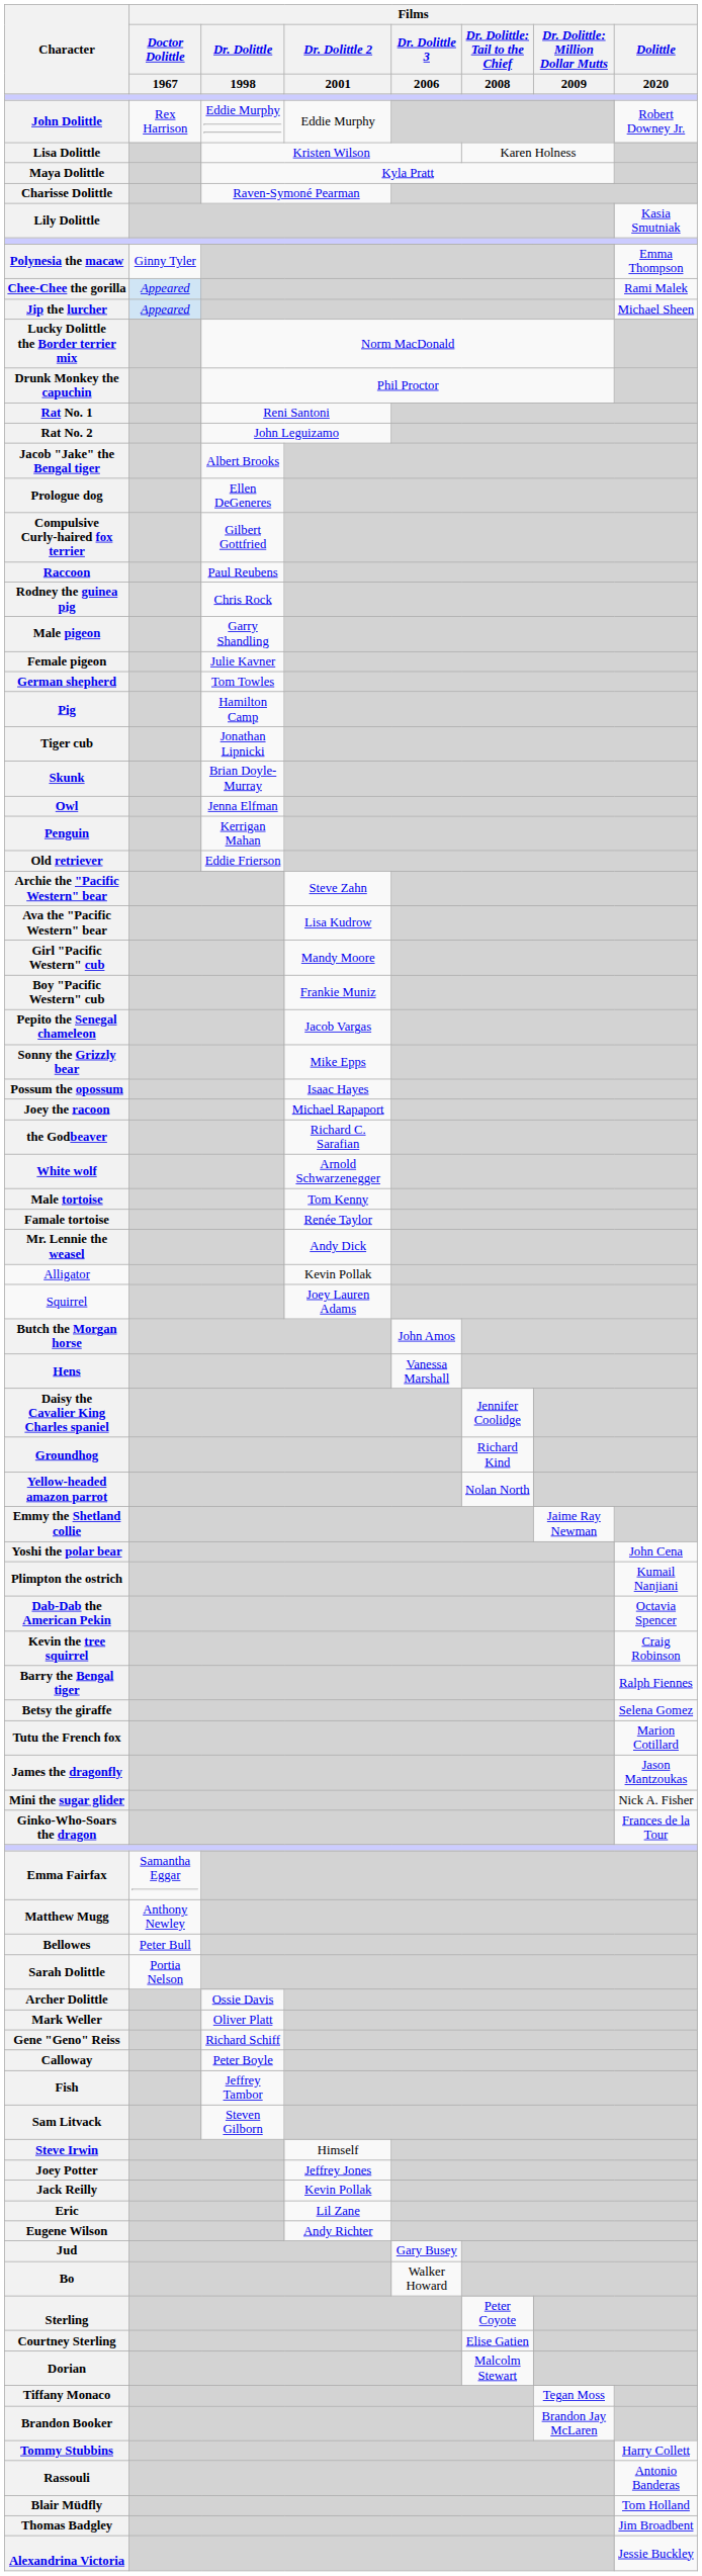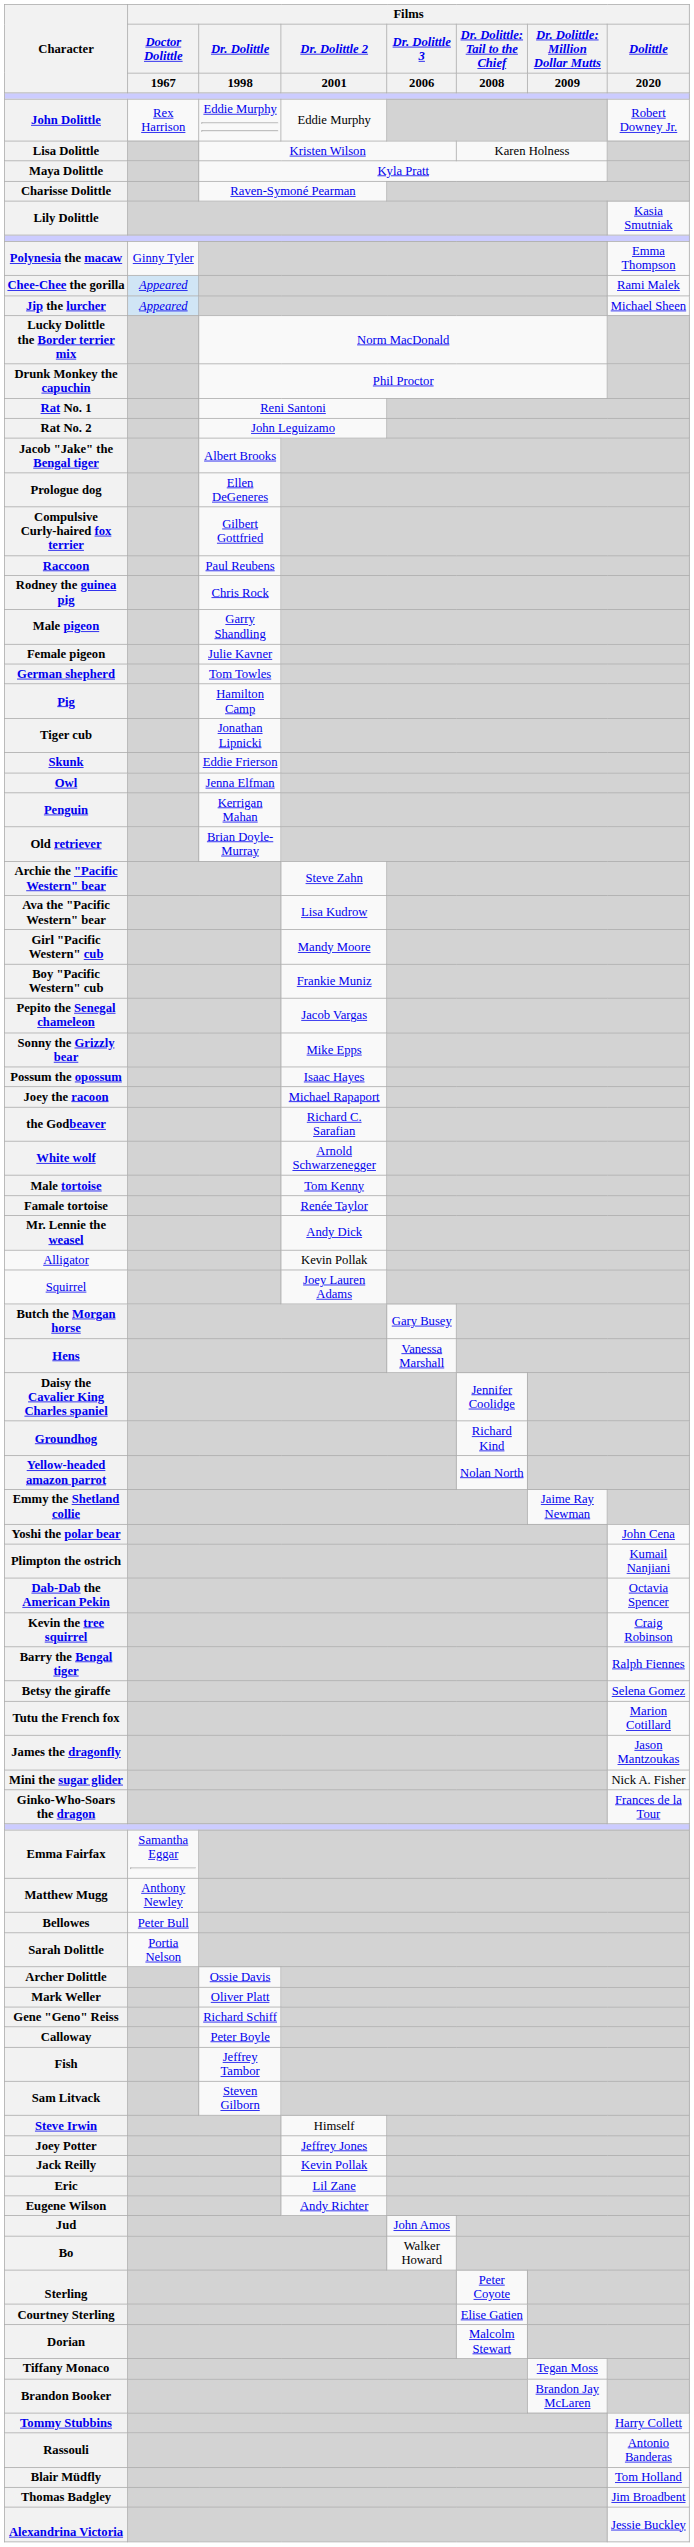Skunk | Films / Dr. Dolittle / 1998: Brian Doyle-Murray -> Eddie Frierson
Old retriever | Films / Dr. Dolittle / 1998: Eddie Frierson -> Brian Doyle-Murray
Butch the Morgan horse | Films / Dr. Dolittle 3 / 2006: John Amos -> Gary Busey
Jud | Films / Dr. Dolittle 3 / 2006: Gary Busey -> John Amos
